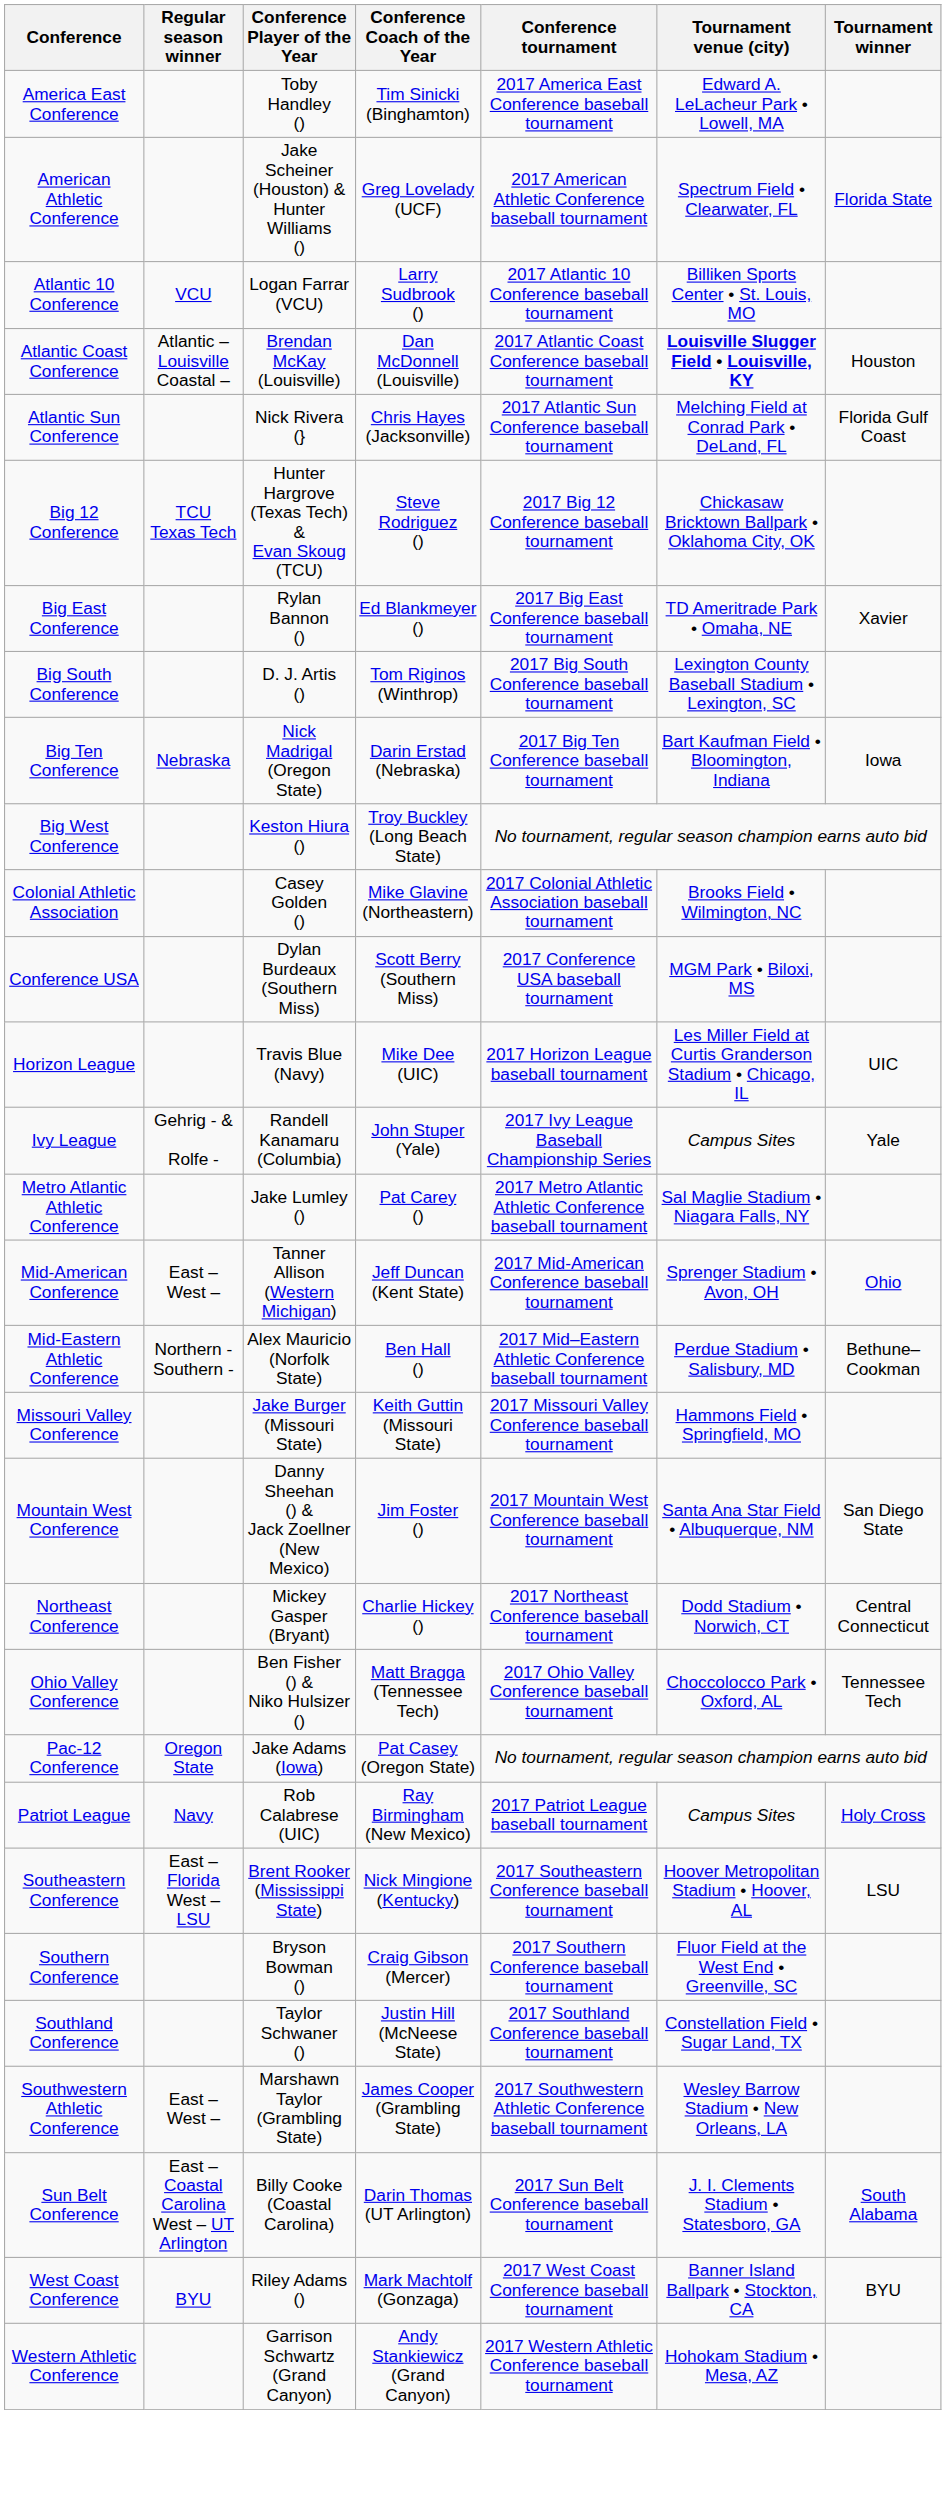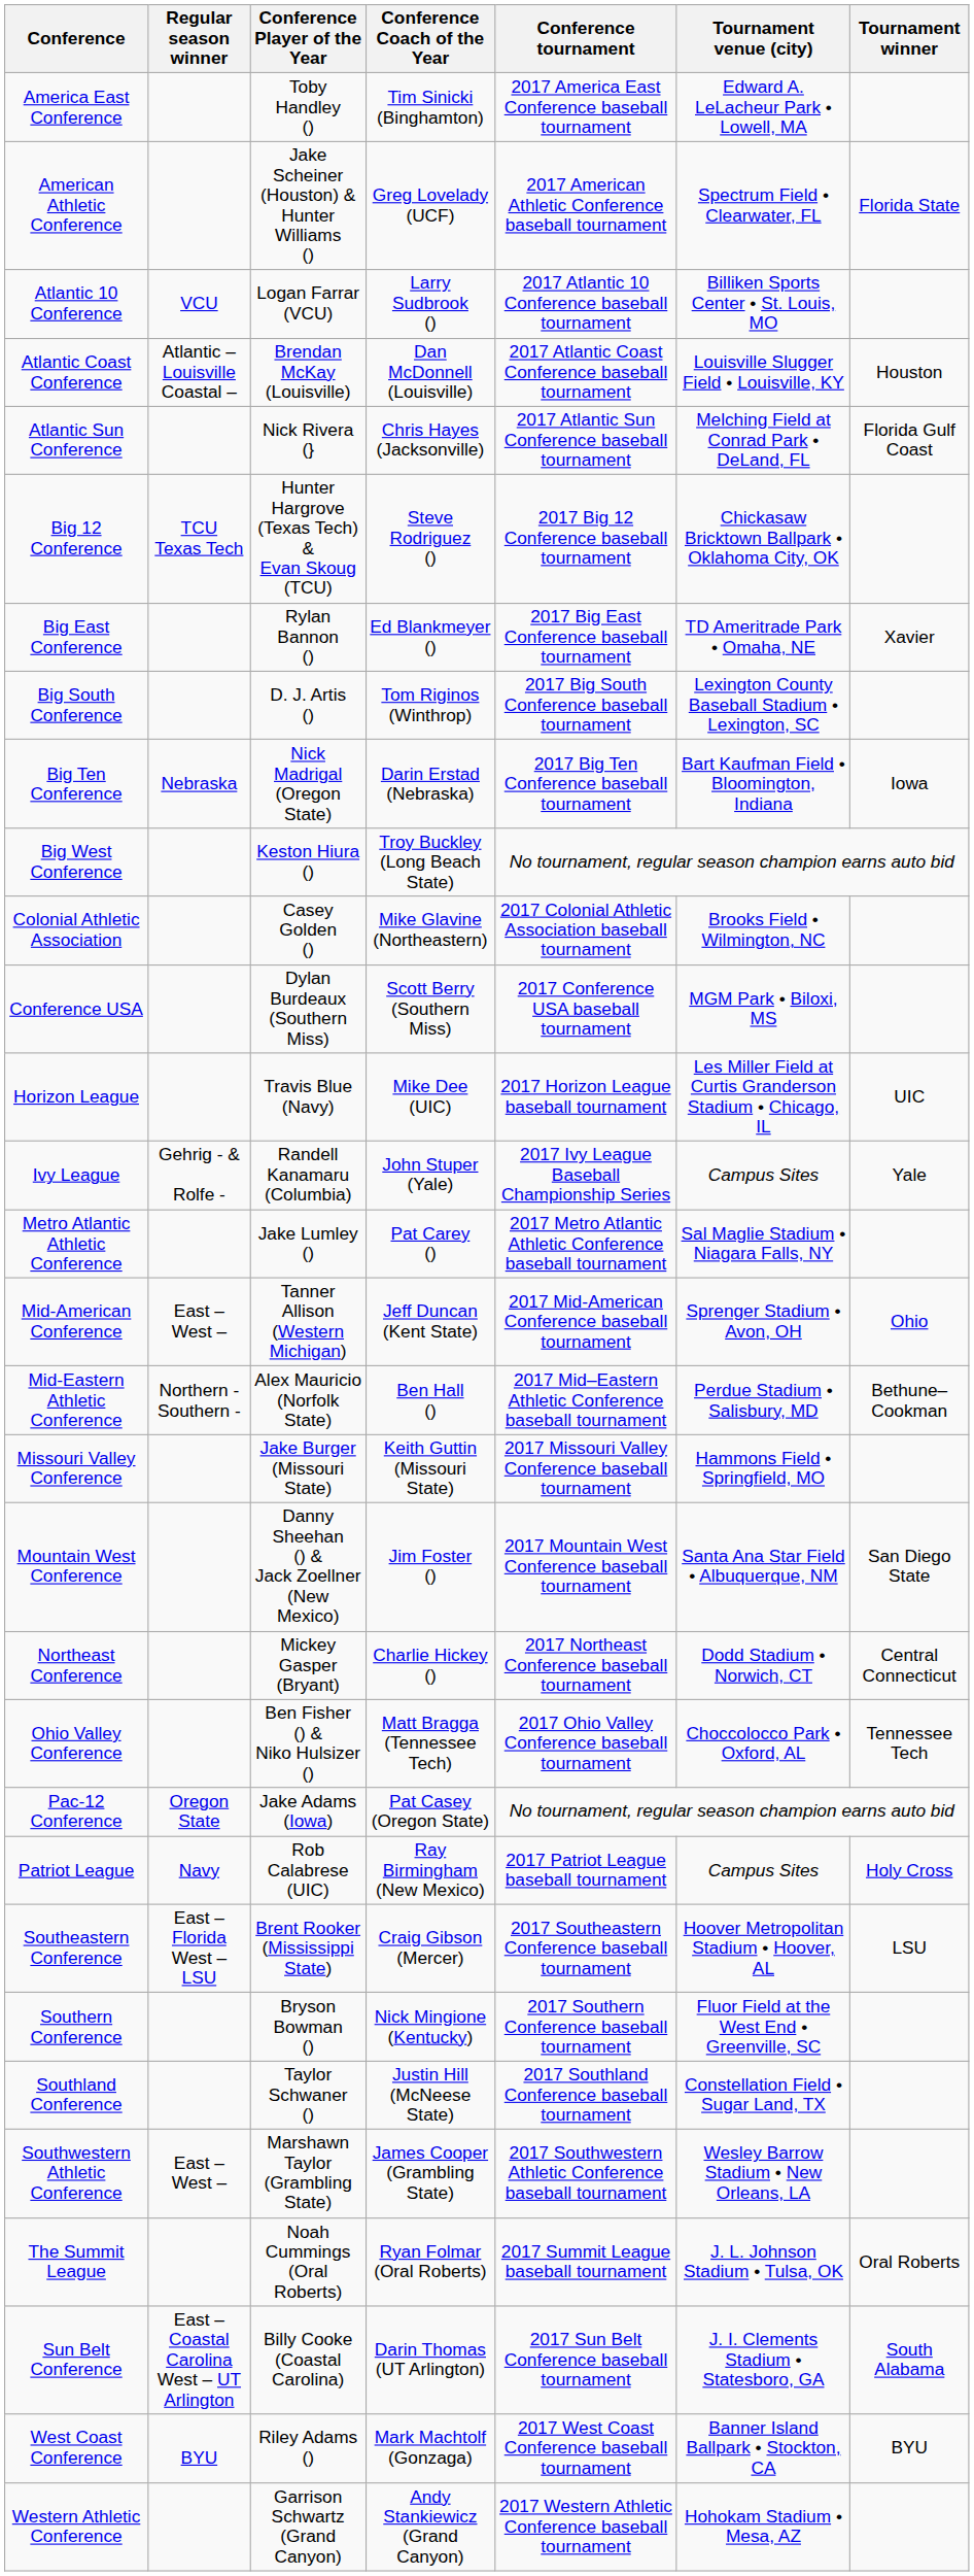Atlantic Coast Conference | Tournament venue (city): bold -> normal
Southeastern Conference | Conference Coach of the Year: Nick Mingione (Kentucky) -> Craig Gibson (Mercer)
Southern Conference | Conference Coach of the Year: Craig Gibson (Mercer) -> Nick Mingione (Kentucky)
+ row: The Summit League | Noah Cummings (Oral Roberts) | Ryan Folmar (Oral Roberts) | 2017 Summit League baseball tournament | J. L. Johnson Stadium • Tulsa, OK | Oral Roberts
